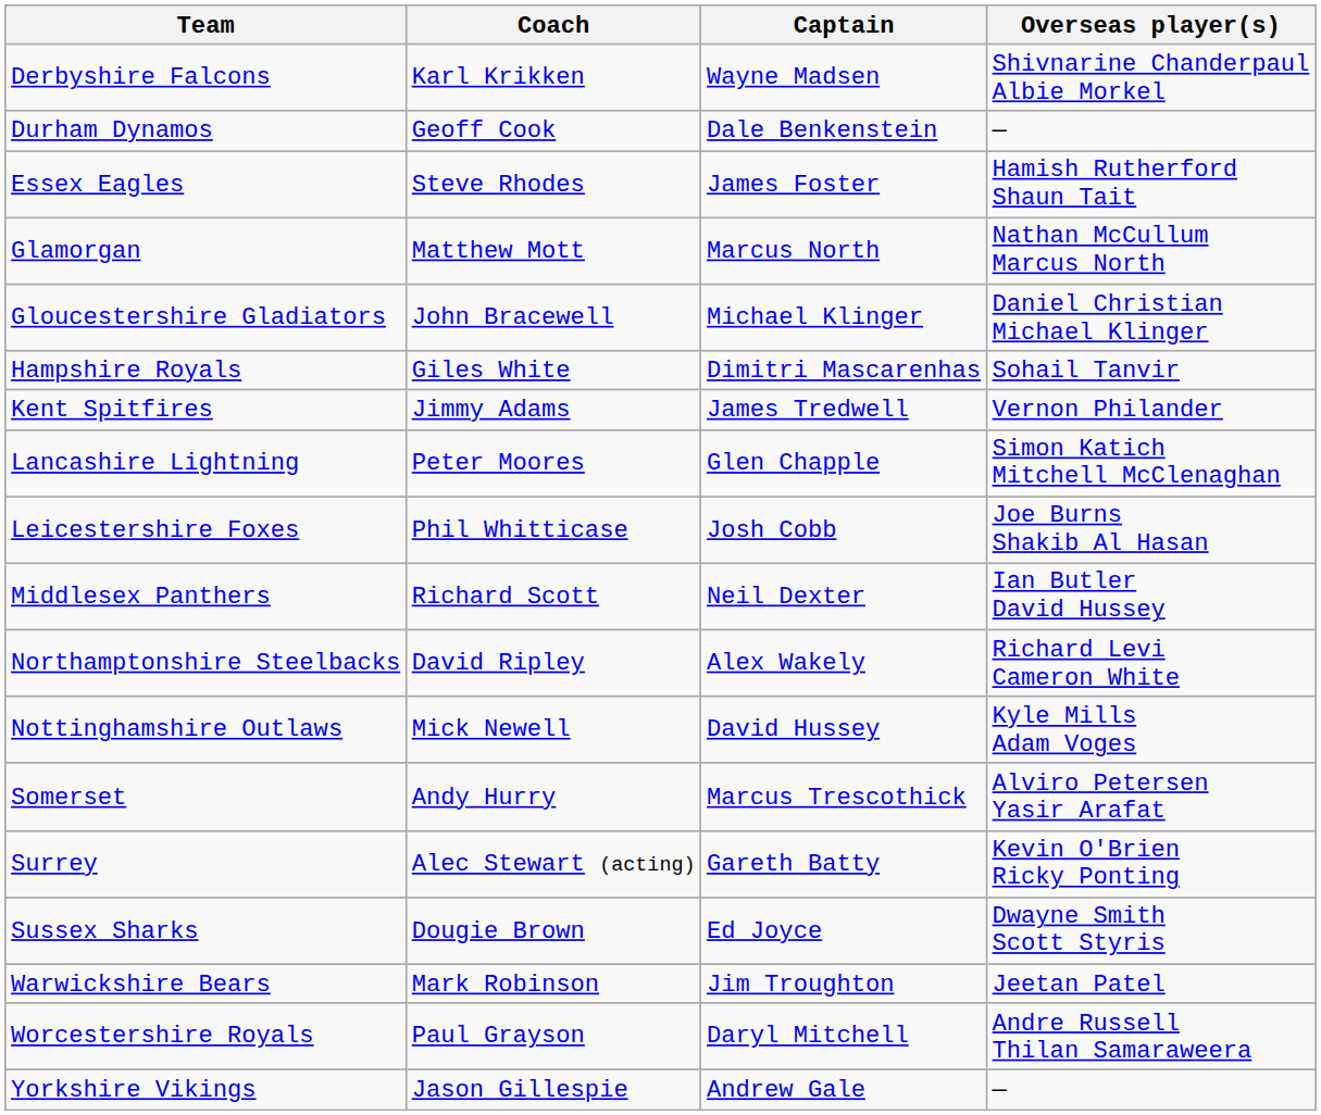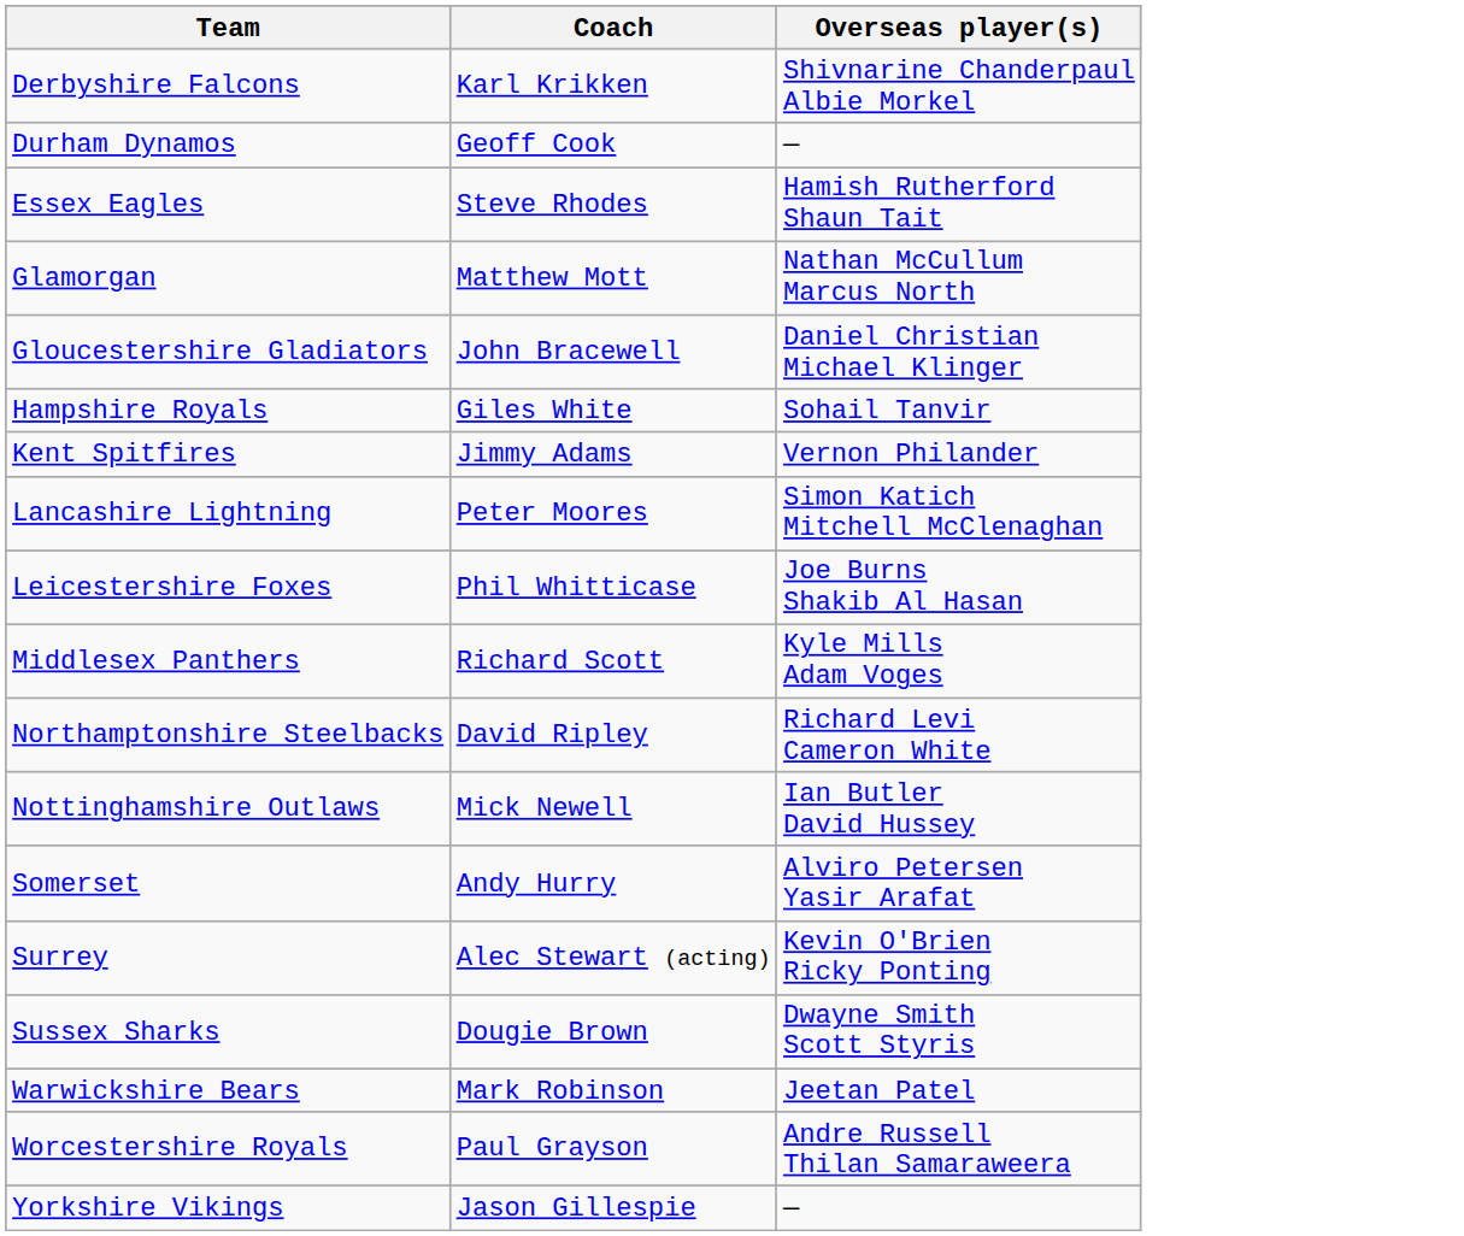- column: Captain | Wayne Madsen | Dale Benkenstein | James Foster | Marcus North | Michael Klinger | Dimitri Mascarenhas | James Tredwell | Glen Chapple | Josh Cobb | Neil Dexter | Alex Wakely | David Hussey | Marcus Trescothick | Gareth Batty | Ed Joyce | Jim Troughton | Daryl Mitchell | Andrew Gale
Middlesex Panthers | Overseas player(s): Ian Butler David Hussey -> Kyle Mills Adam Voges
Nottinghamshire Outlaws | Overseas player(s): Kyle Mills Adam Voges -> Ian Butler David Hussey
